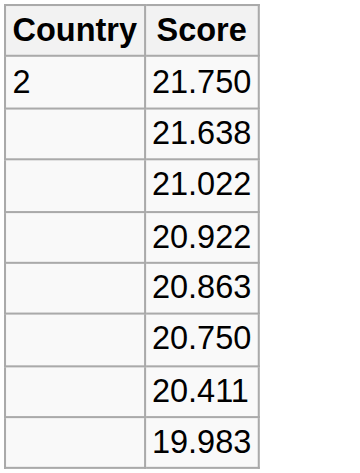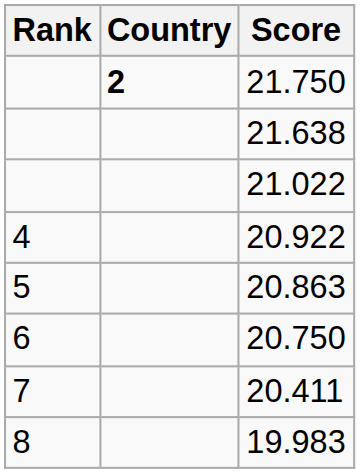+ column: Rank | 4 | 5 | 6 | 7 | 8
21.750 | Country: normal -> bold
